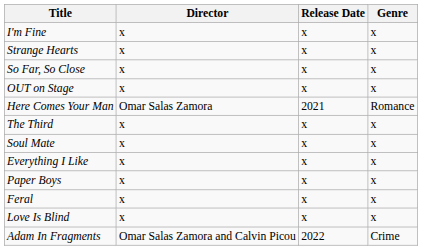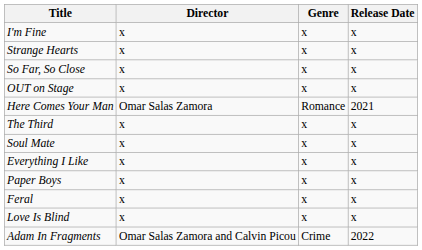columns swapped: Genre <-> Release Date
